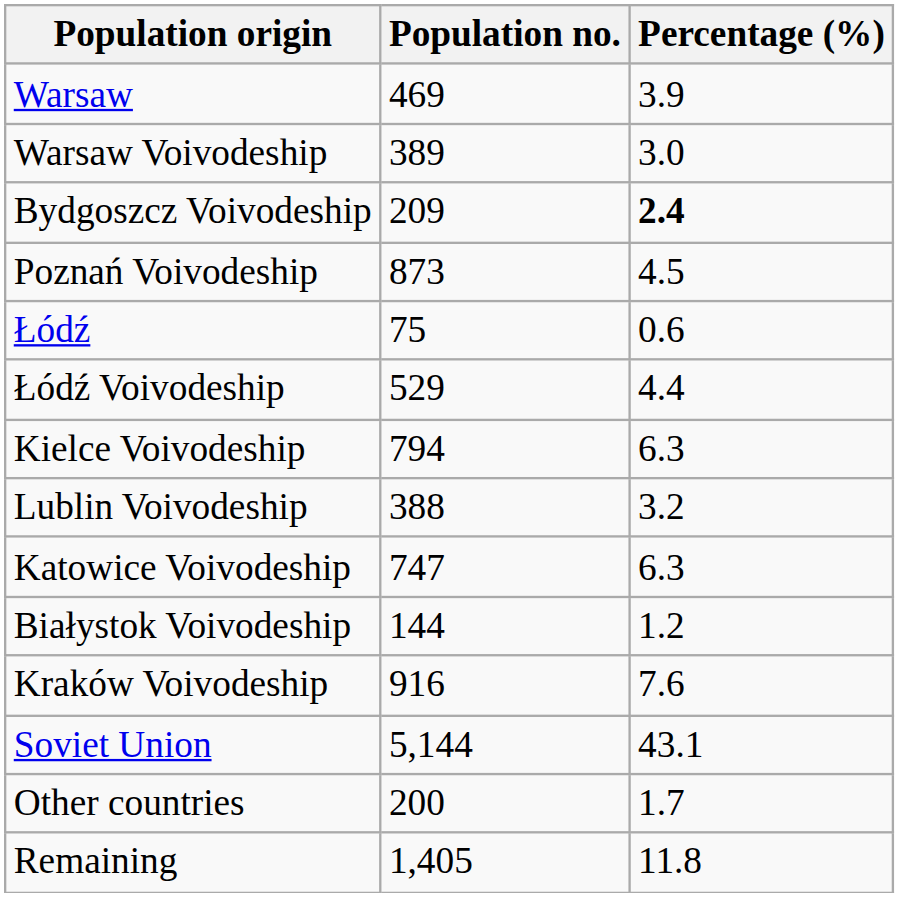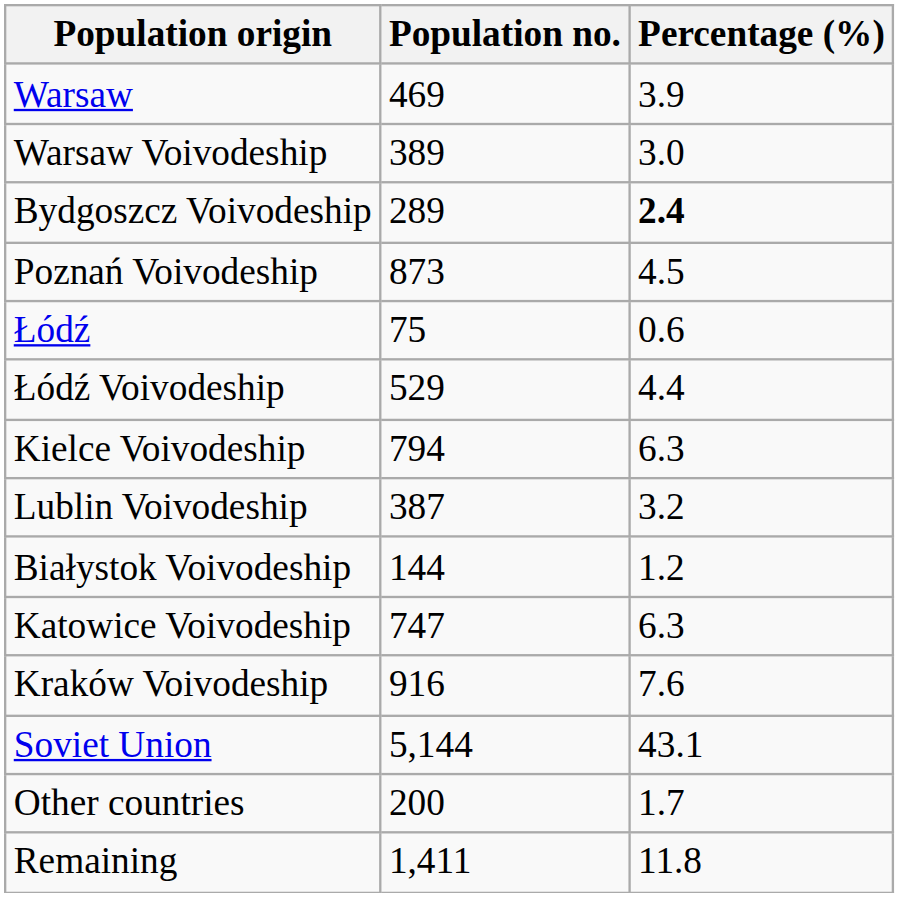Bydgoszcz Voivodeship | Population no.: 209 -> 289
Lublin Voivodeship | Population no.: 388 -> 387
rows swapped: Białystok Voivodeship <-> Katowice Voivodeship
Remaining | Population no.: 1,405 -> 1,411
